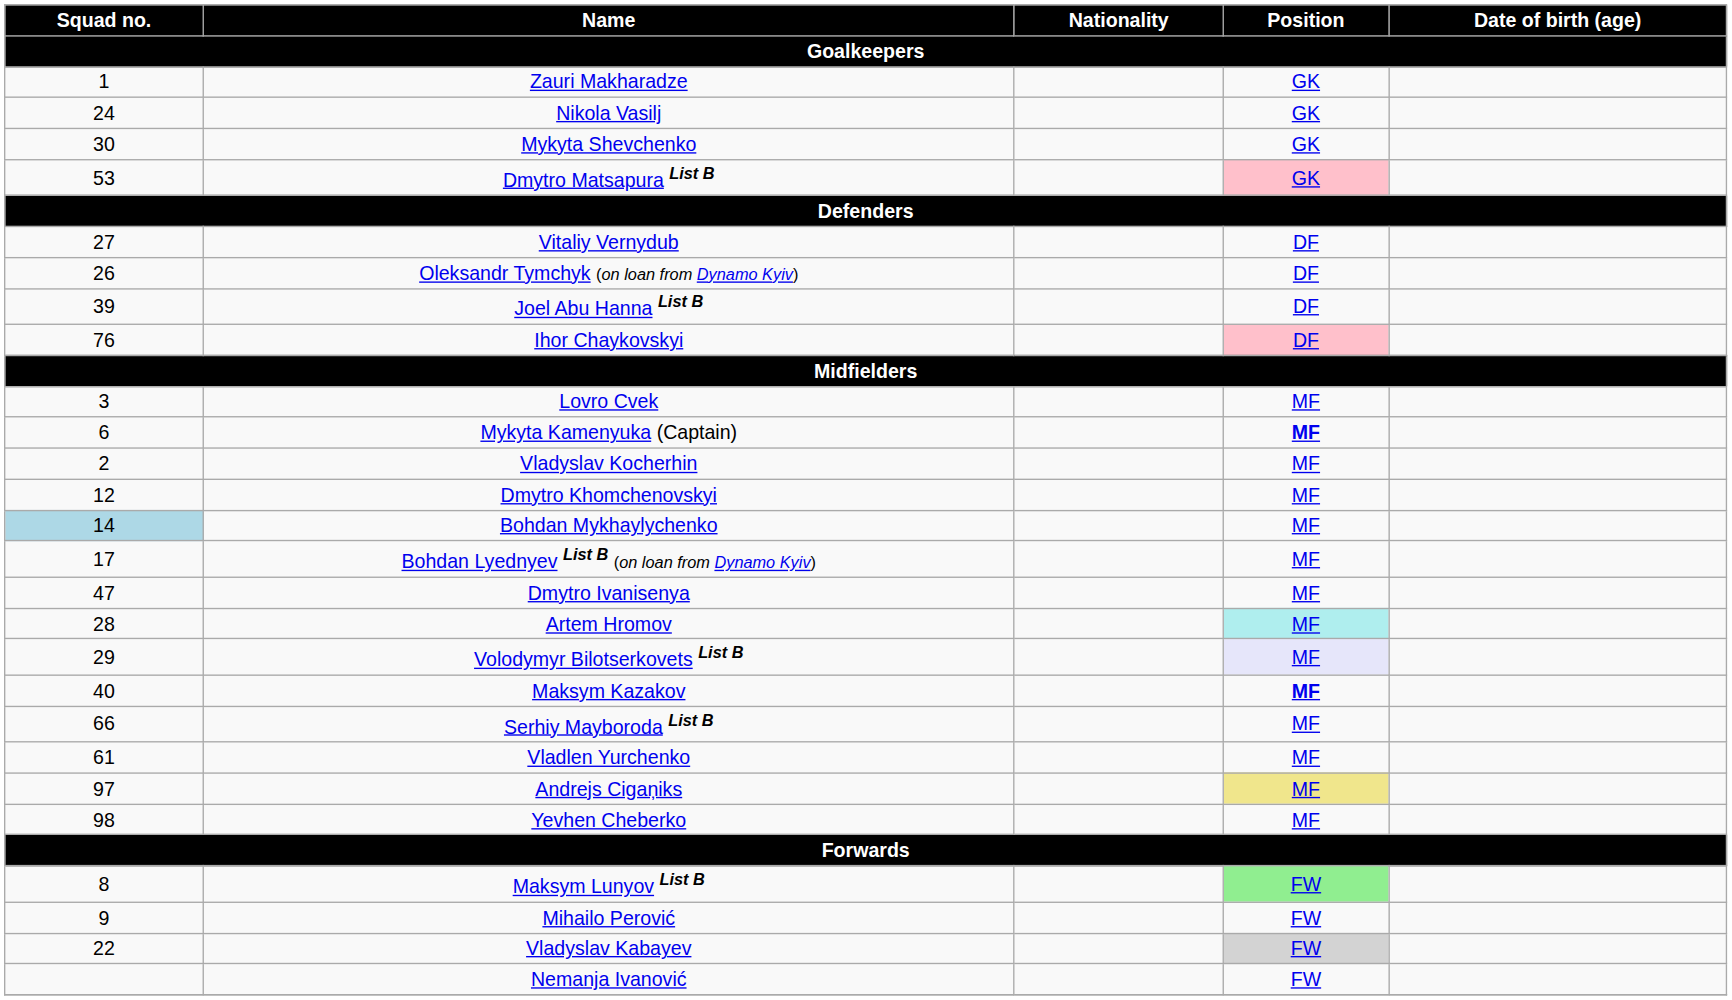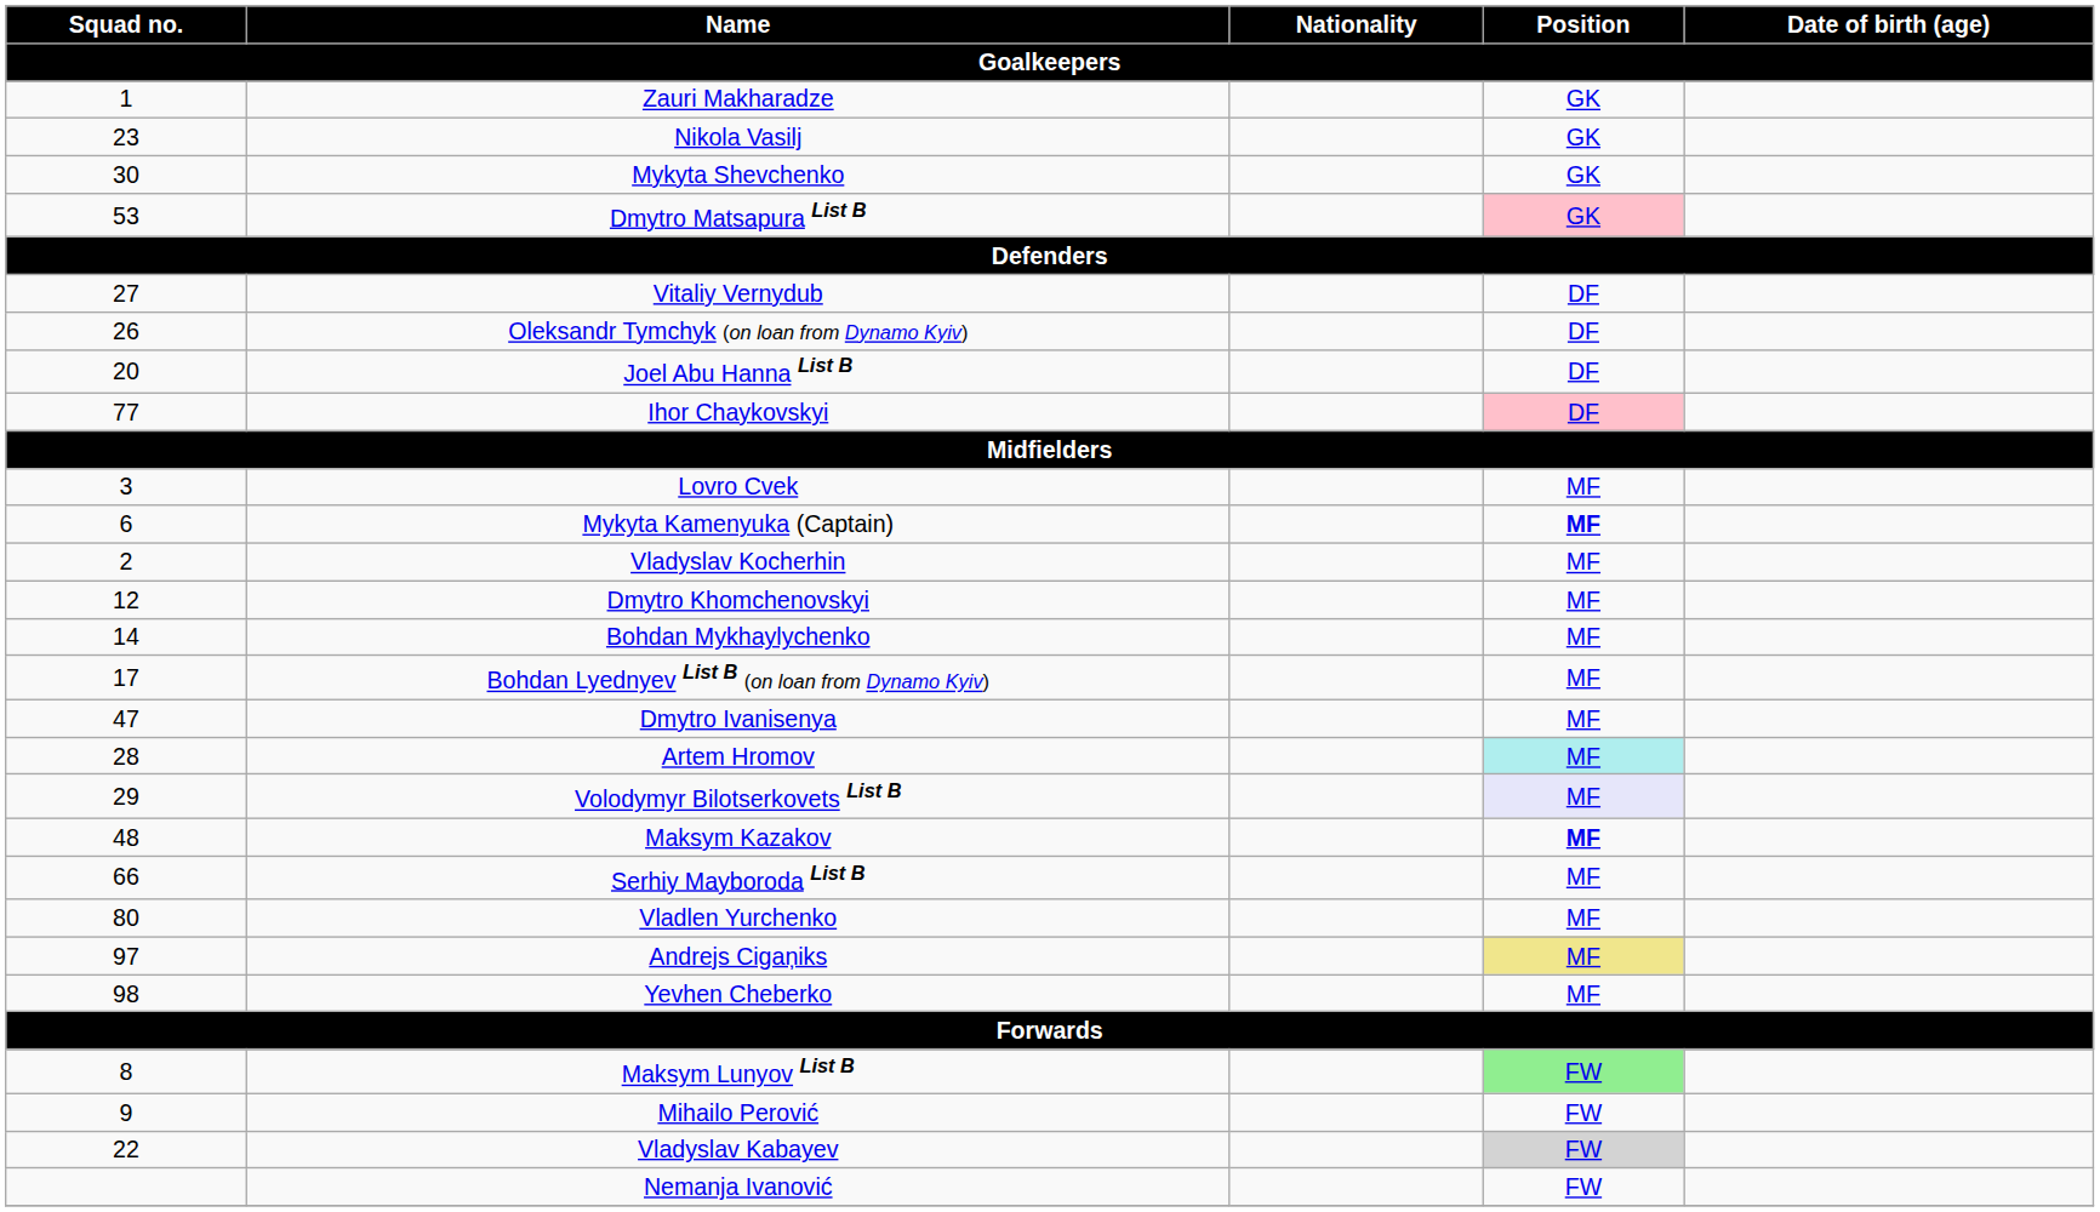Nikola Vasilj | Squad no. / Goalkeepers: 24 -> 23
Joel Abu Hanna List B | Squad no. / Goalkeepers: 39 -> 20
Ihor Chaykovskyi | Squad no. / Goalkeepers: 76 -> 77
Bohdan Mykhaylychenko | Squad no. / Goalkeepers: lightblue background -> no background
Maksym Kazakov | Squad no. / Goalkeepers: 40 -> 48
Vladlen Yurchenko | Squad no. / Goalkeepers: 61 -> 80
